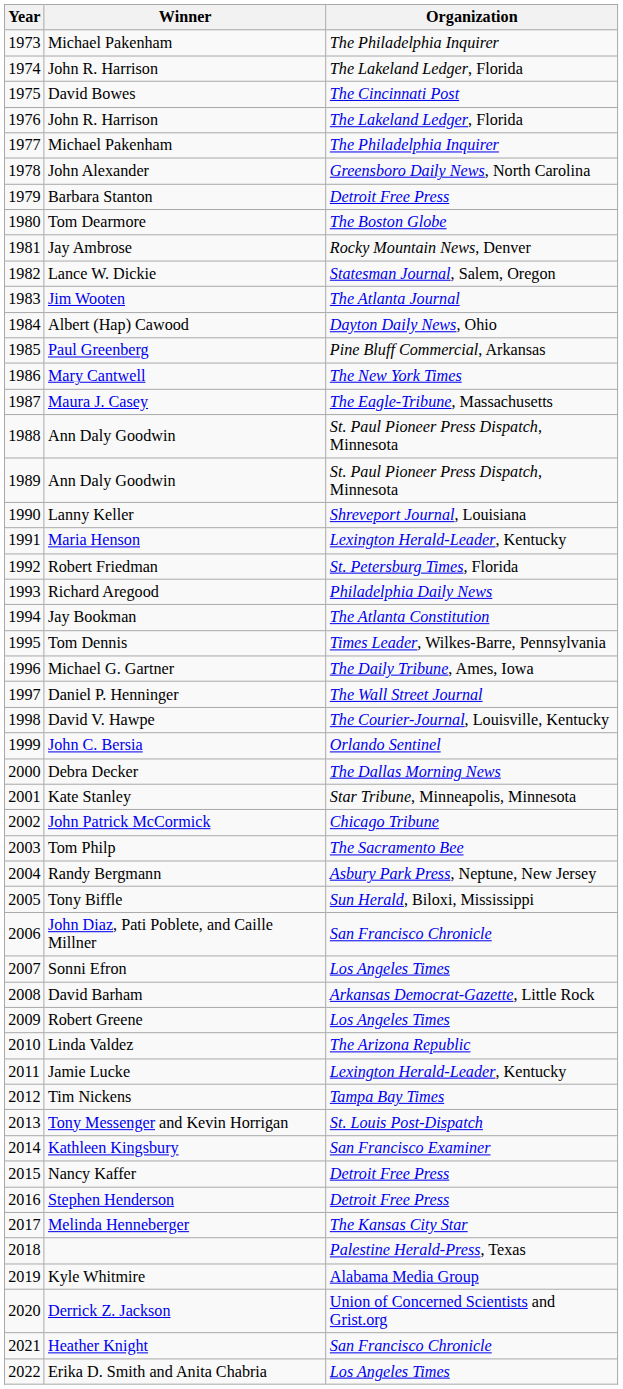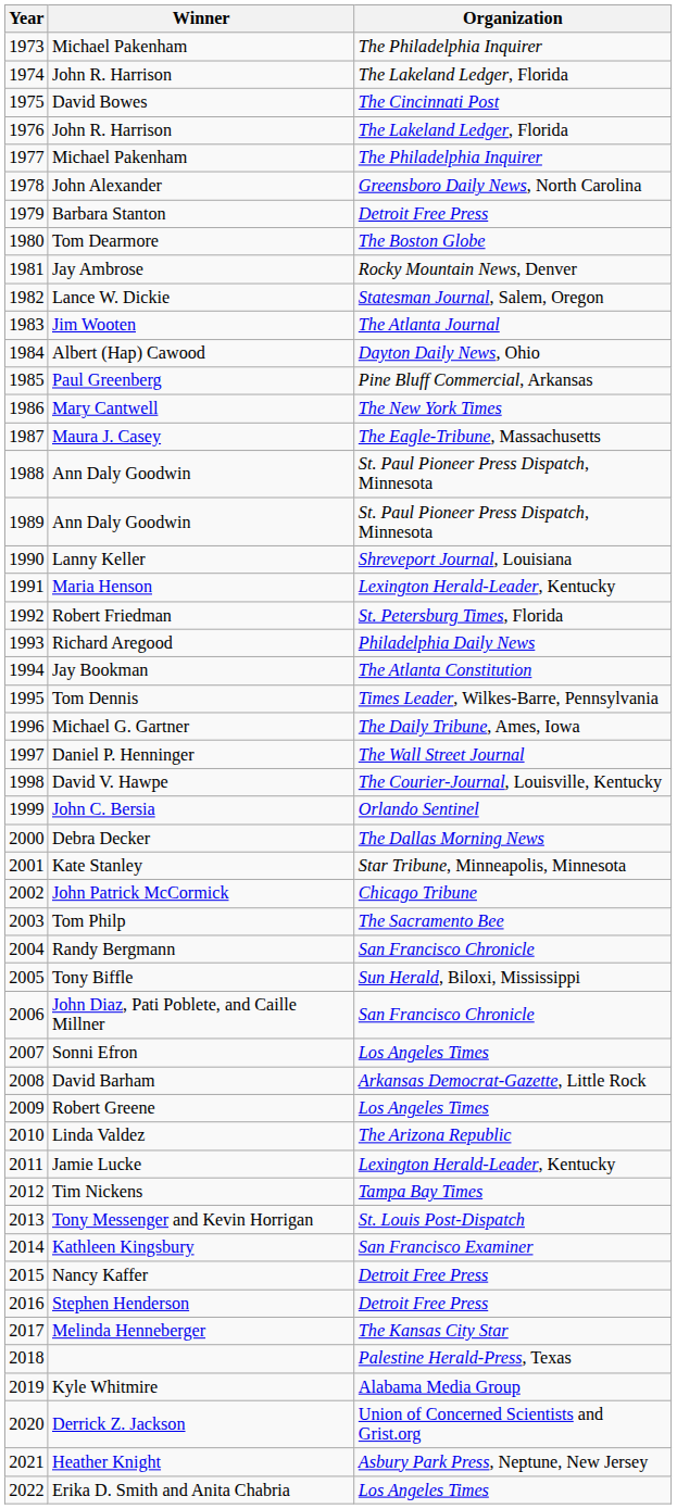Randy Bergmann | Organization: Asbury Park Press, Neptune, New Jersey -> San Francisco Chronicle
Heather Knight | Organization: San Francisco Chronicle -> Asbury Park Press, Neptune, New Jersey
